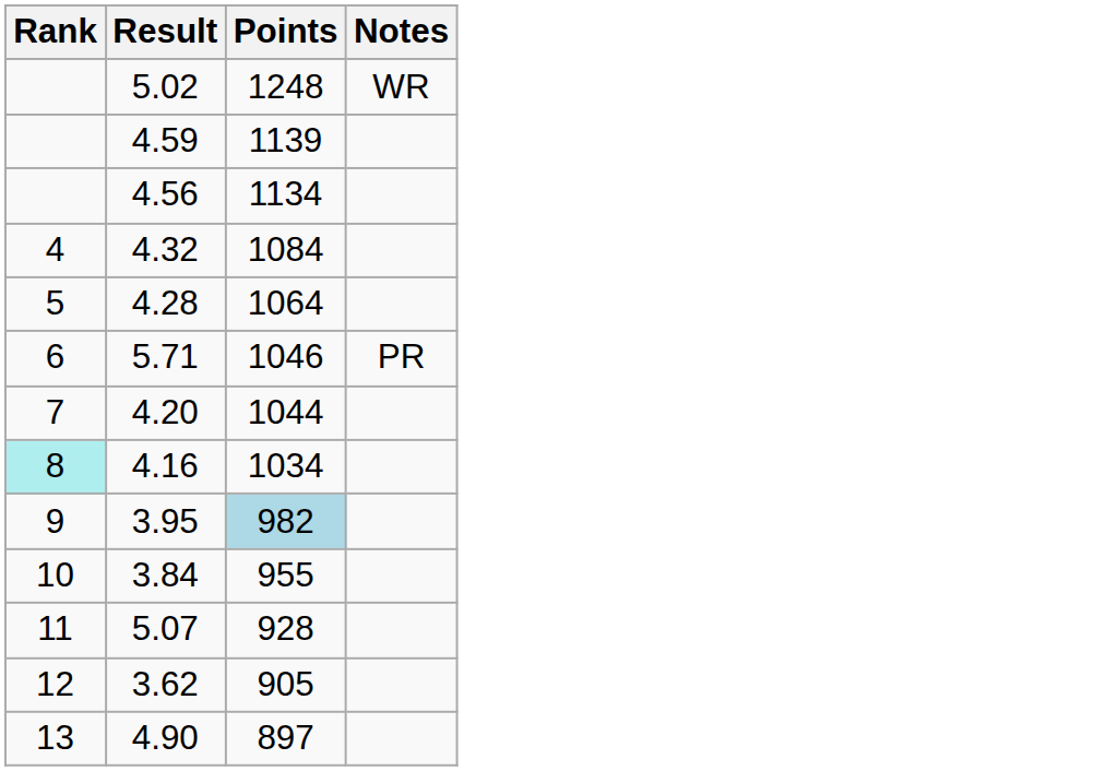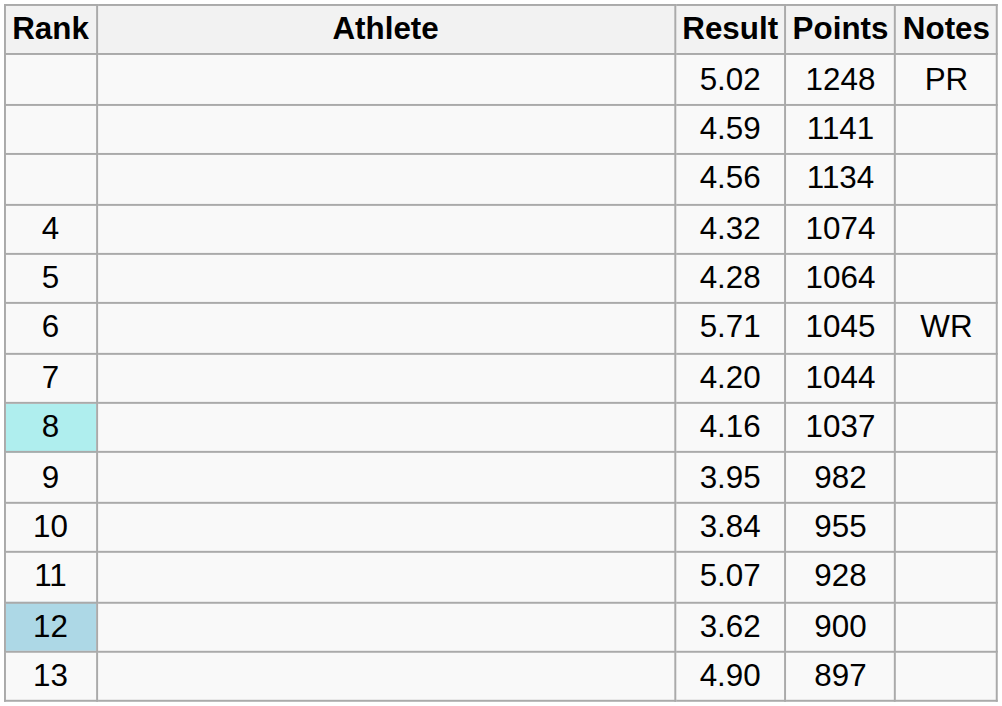+ column: Athlete
5.02 | Notes: WR -> PR
4.59 | Points: 1139 -> 1141
4.32 | Points: 1084 -> 1074
5.71 | Points: 1046 -> 1045
5.71 | Notes: PR -> WR
4.16 | Points: 1034 -> 1037
3.95 | Points: lightblue background -> no background
3.62 | Rank: no background -> lightblue background
3.62 | Points: 905 -> 900
